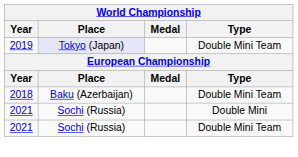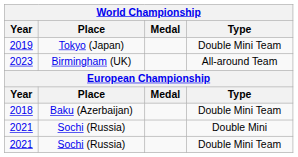2019 | Place: lavender background -> no background
+ row: 2023 | Birmingham (UK) | All-around Team
